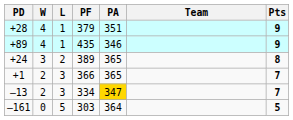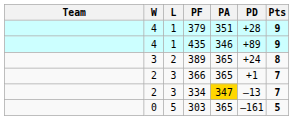columns swapped: Team <-> PD
303 | PA: 364 -> 365
